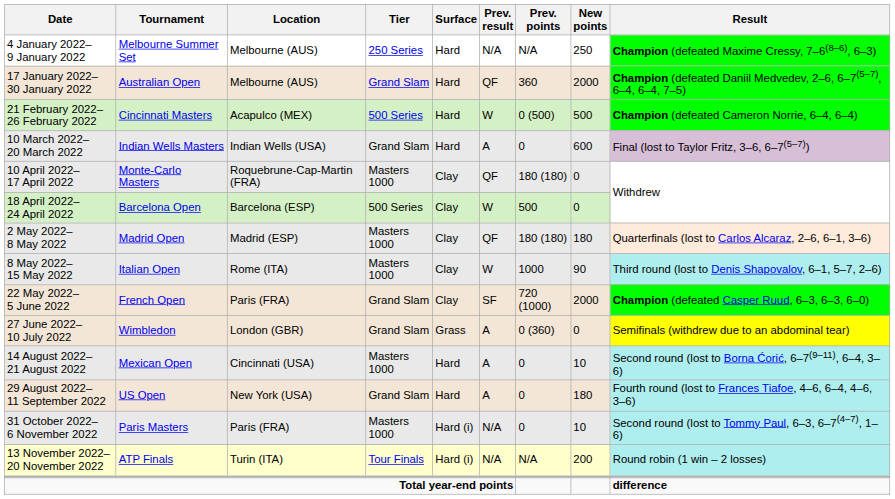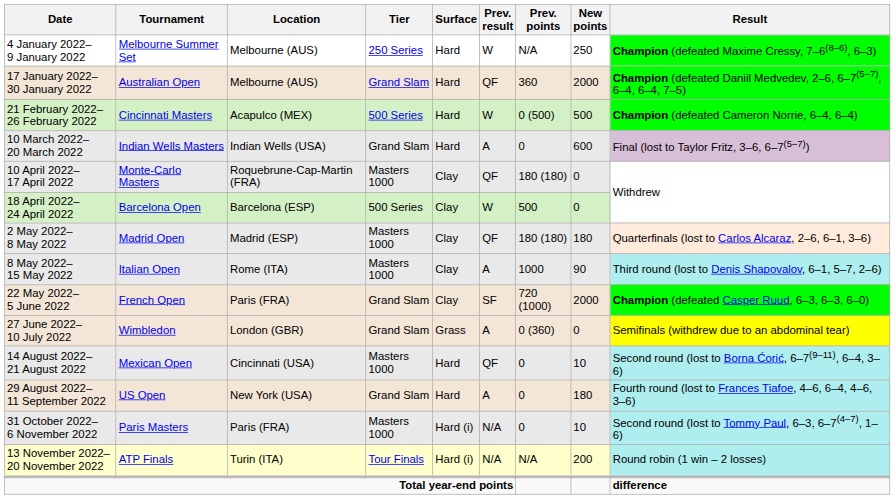4 January 2022– 9 January 2022 | Prev. result: N/A -> W
8 May 2022– 15 May 2022 | Prev. result: W -> A
14 August 2022– 21 August 2022 | Prev. result: A -> QF
